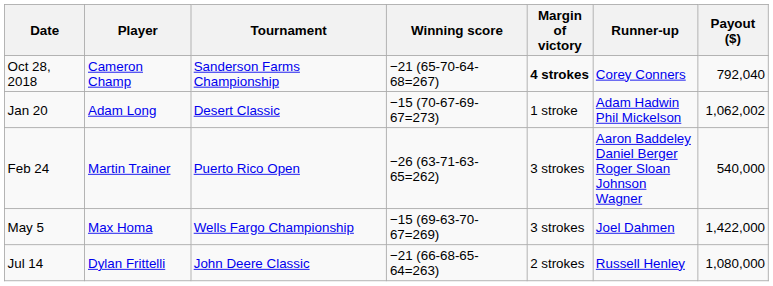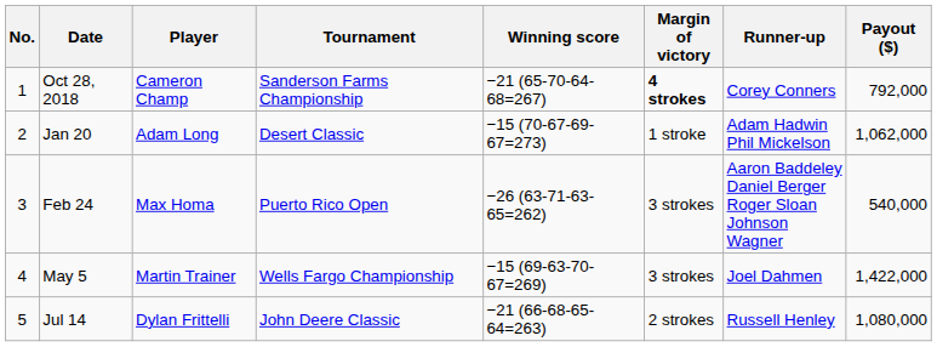+ column: No. | 1 | 2 | 3 | 4 | 5
Oct 28, 2018 | Payout ($): 792,040 -> 792,000
Jan 20 | Payout ($): 1,062,002 -> 1,062,000
Feb 24 | Player: Martin Trainer -> Max Homa
May 5 | Player: Max Homa -> Martin Trainer
